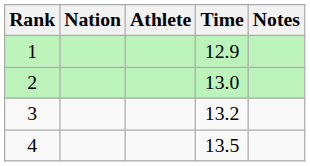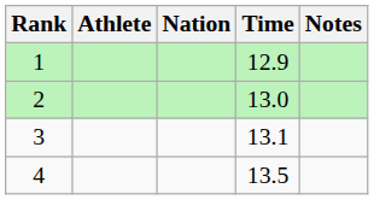columns swapped: Athlete <-> Nation
3 | Time: 13.2 -> 13.1
